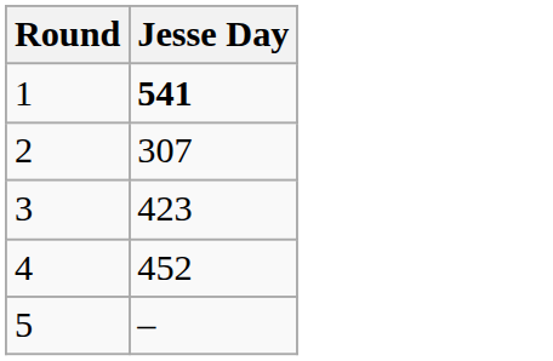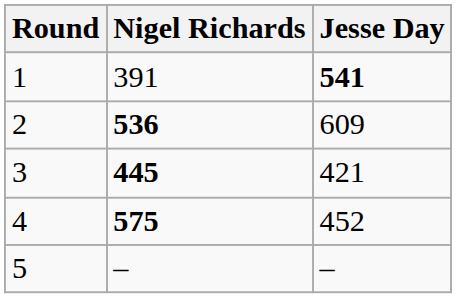+ column: Nigel Richards | 391 | 536 | 445 | 575 | –
2 | Jesse Day: 307 -> 609
3 | Jesse Day: 423 -> 421
